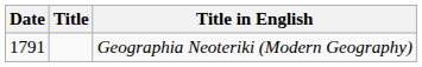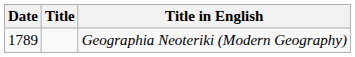Geographia Neoteriki (Modern Geography) | Date: 1791 -> 1789
